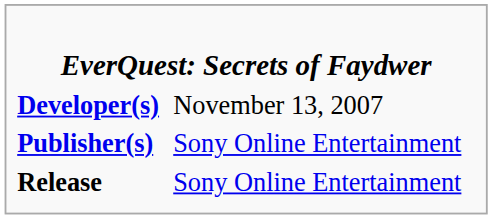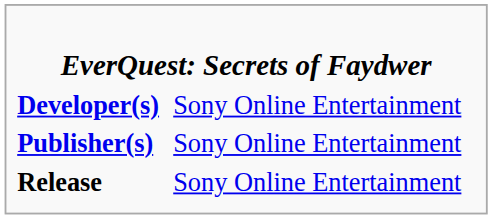Developer(s) | column 2: November 13, 2007 -> Sony Online Entertainment
